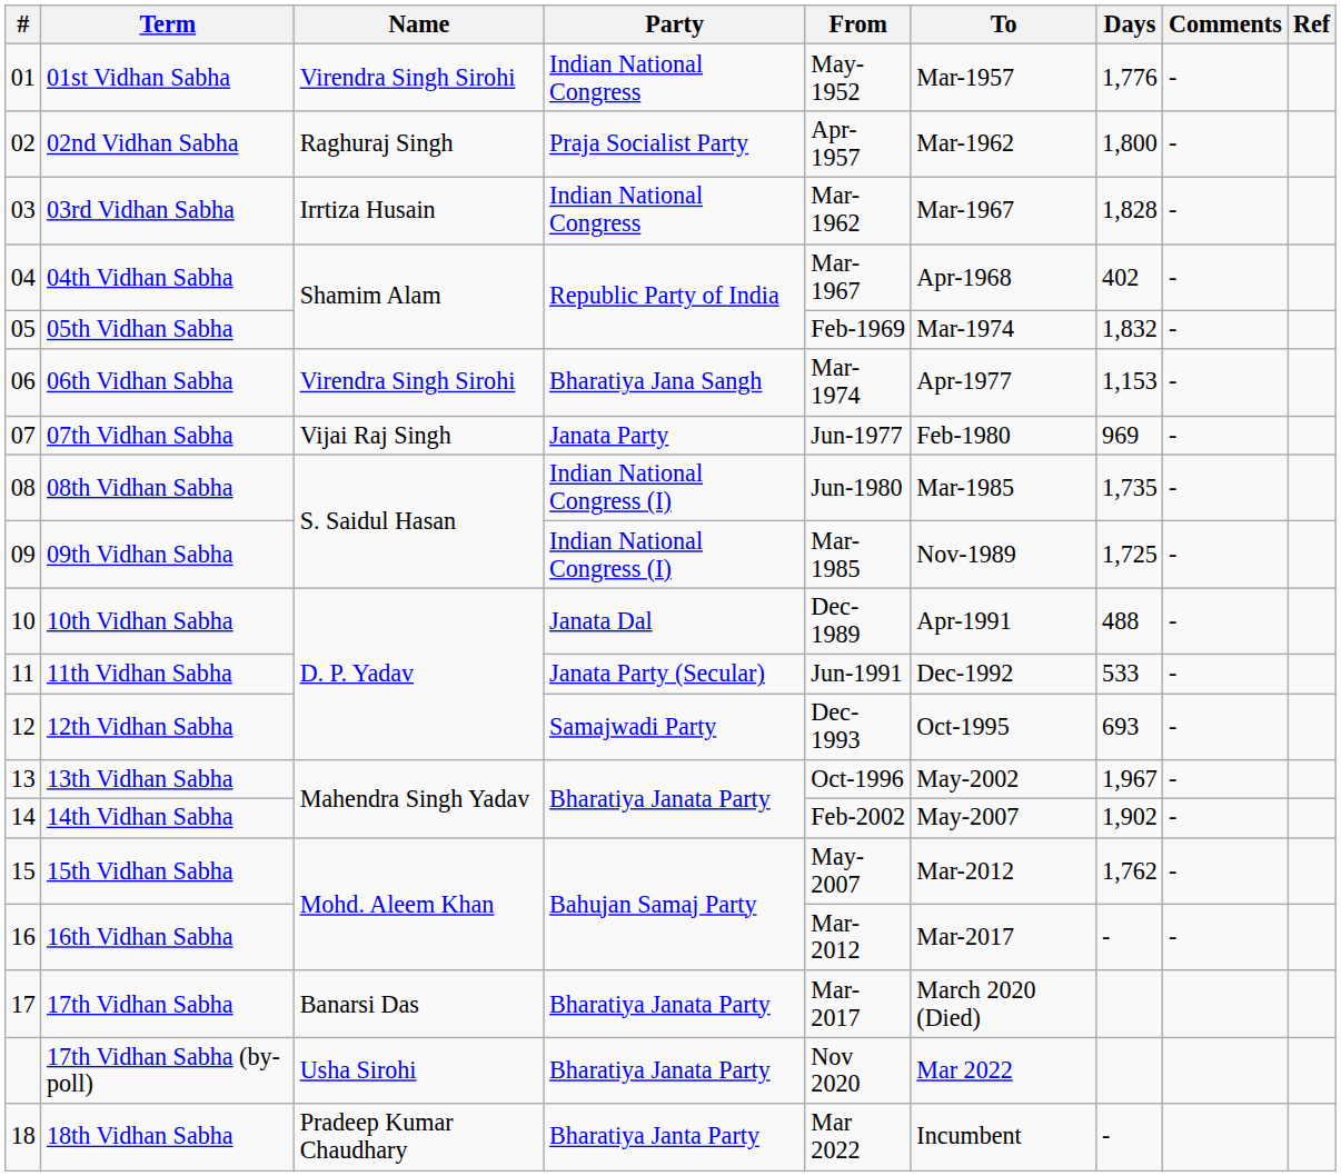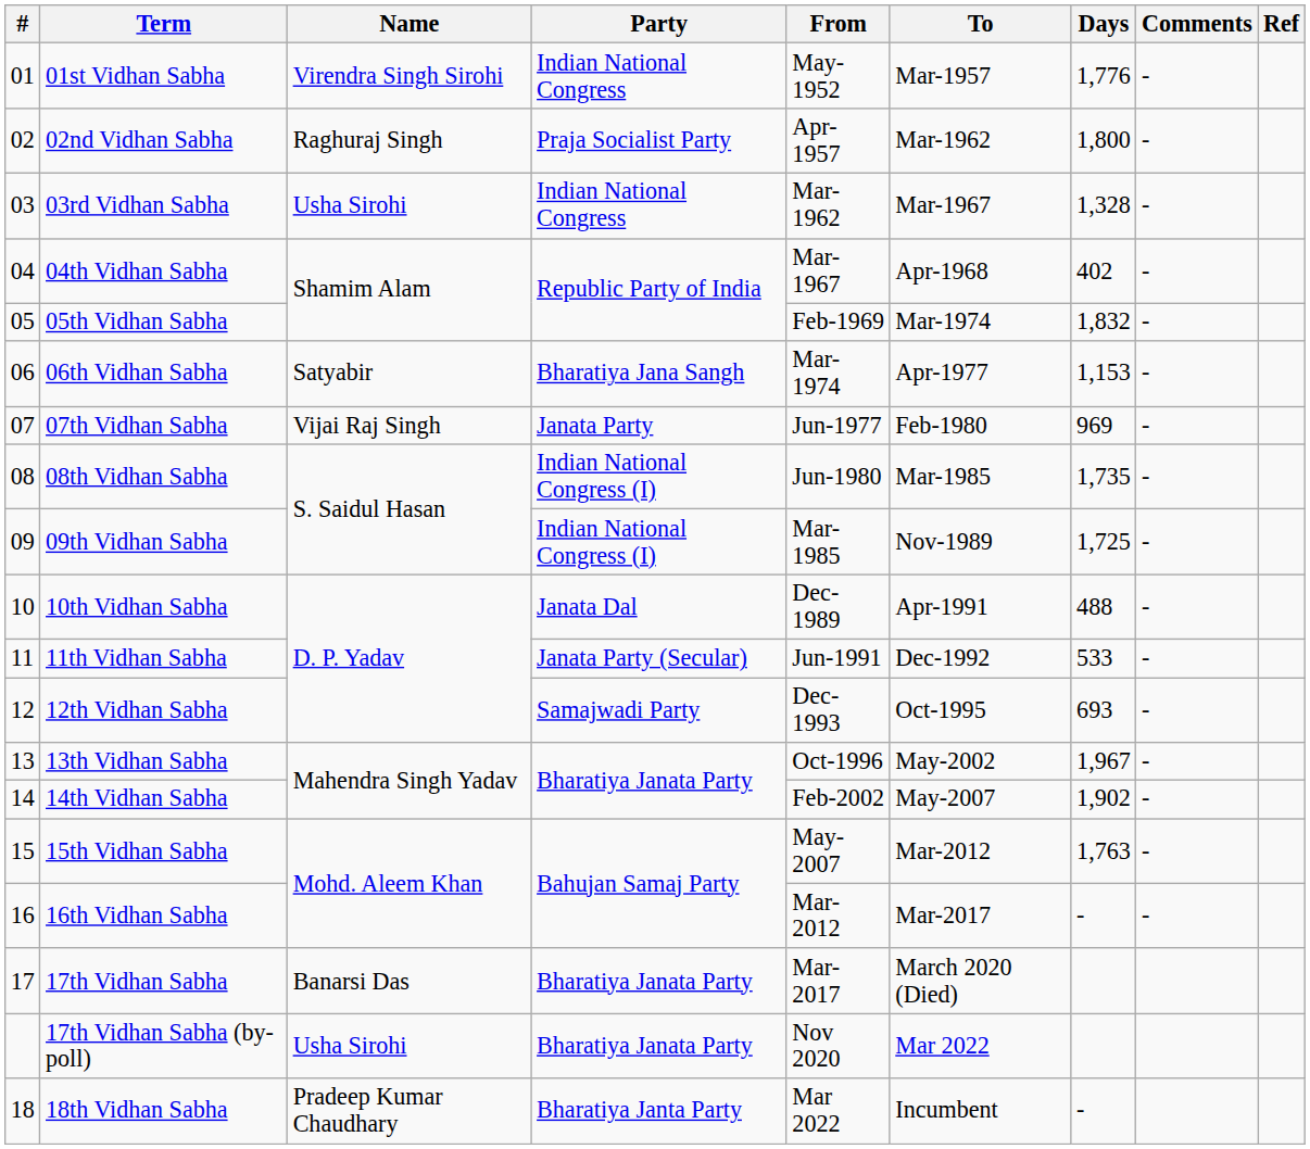03rd Vidhan Sabha | Name: Irrtiza Husain -> Usha Sirohi
03rd Vidhan Sabha | Days: 1,828 -> 1,328
06th Vidhan Sabha | Name: Virendra Singh Sirohi -> Satyabir
15th Vidhan Sabha | Days: 1,762 -> 1,763
